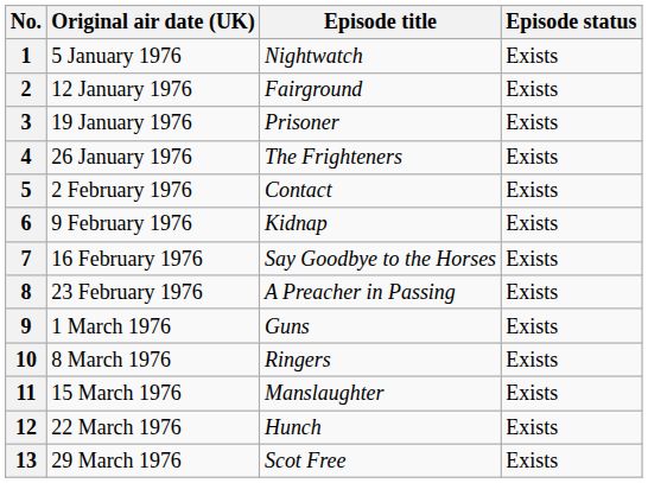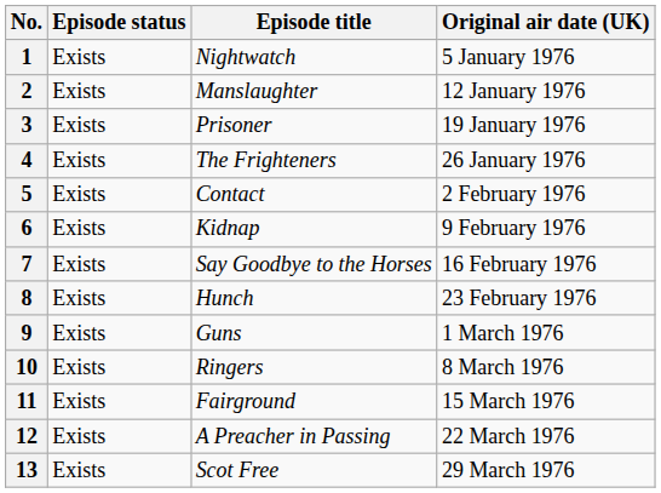columns swapped: Original air date (UK) <-> Episode status
2 | Episode title: Fairground -> Manslaughter
8 | Episode title: A Preacher in Passing -> Hunch
11 | Episode title: Manslaughter -> Fairground
12 | Episode title: Hunch -> A Preacher in Passing
